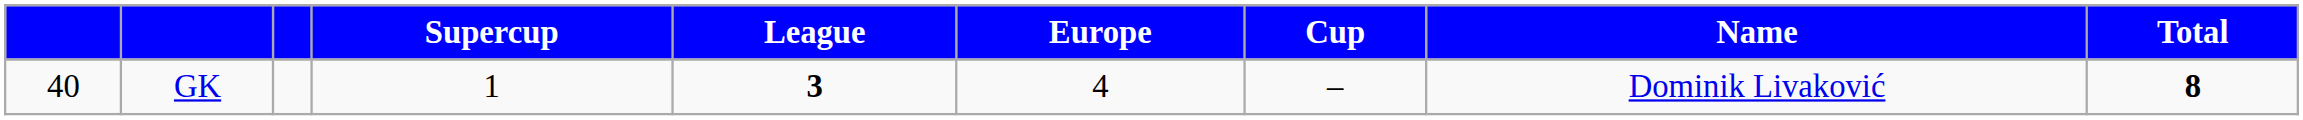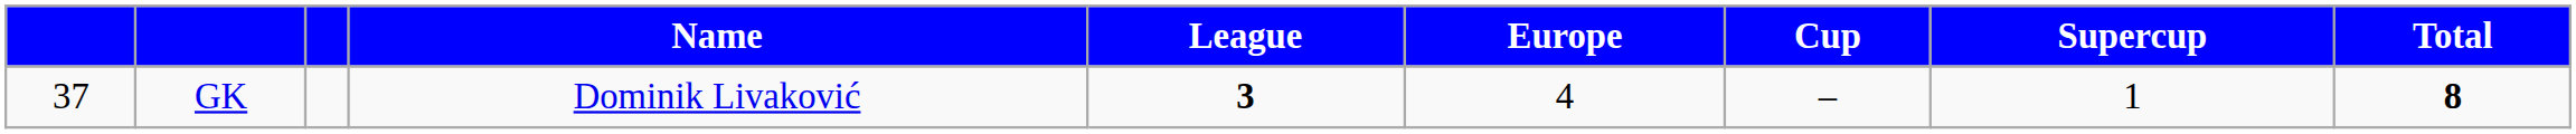columns swapped: Name <-> Supercup
GK | column 1: 40 -> 37
